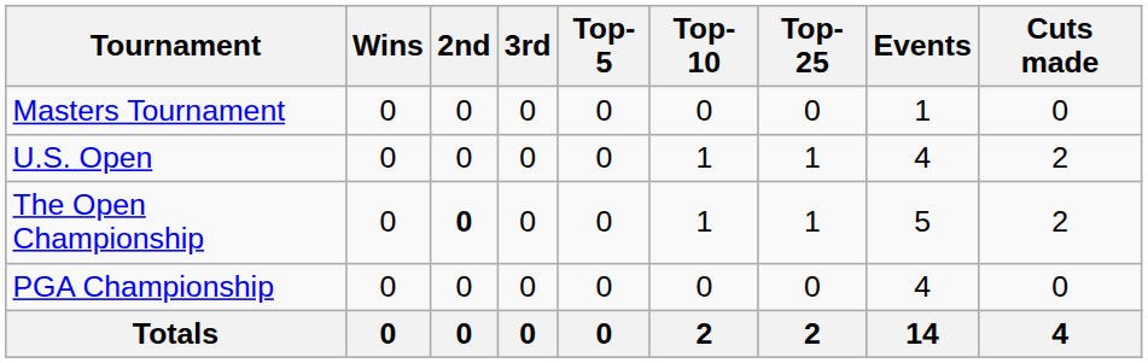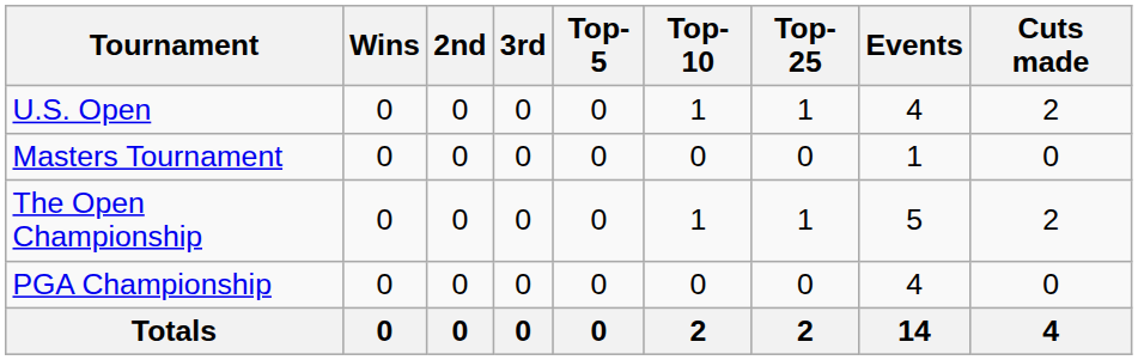rows swapped: Masters Tournament <-> U.S. Open
The Open Championship | 2nd: bold -> normal
